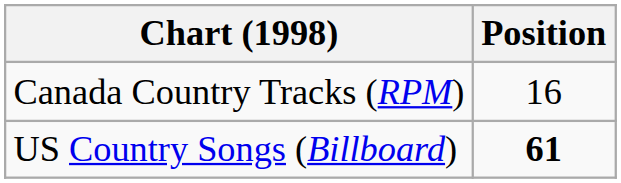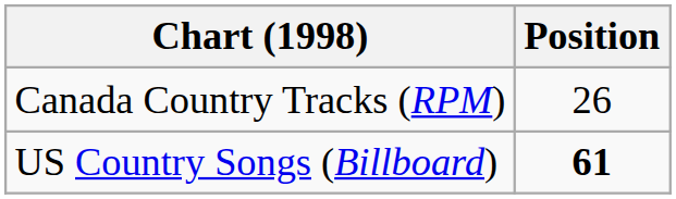Canada Country Tracks (RPM) | Position: 16 -> 26
